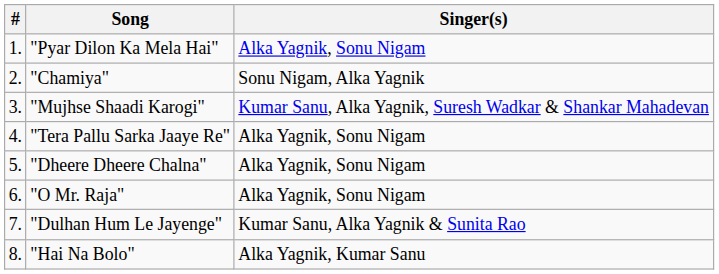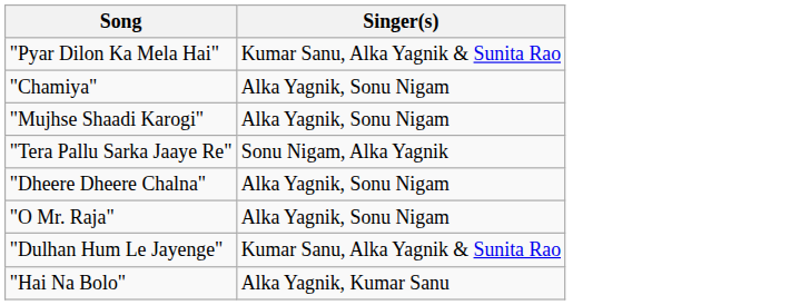- column: # | 1. | 2. | 3. | 4. | 5. | 6. | 7. | 8.
"Pyar Dilon Ka Mela Hai" | Singer(s): Alka Yagnik, Sonu Nigam -> Kumar Sanu, Alka Yagnik & Sunita Rao
"Chamiya" | Singer(s): Sonu Nigam, Alka Yagnik -> Alka Yagnik, Sonu Nigam
"Mujhse Shaadi Karogi" | Singer(s): Kumar Sanu, Alka Yagnik, Suresh Wadkar & Shankar Mahadevan -> Alka Yagnik, Sonu Nigam
"Tera Pallu Sarka Jaaye Re" | Singer(s): Alka Yagnik, Sonu Nigam -> Sonu Nigam, Alka Yagnik
